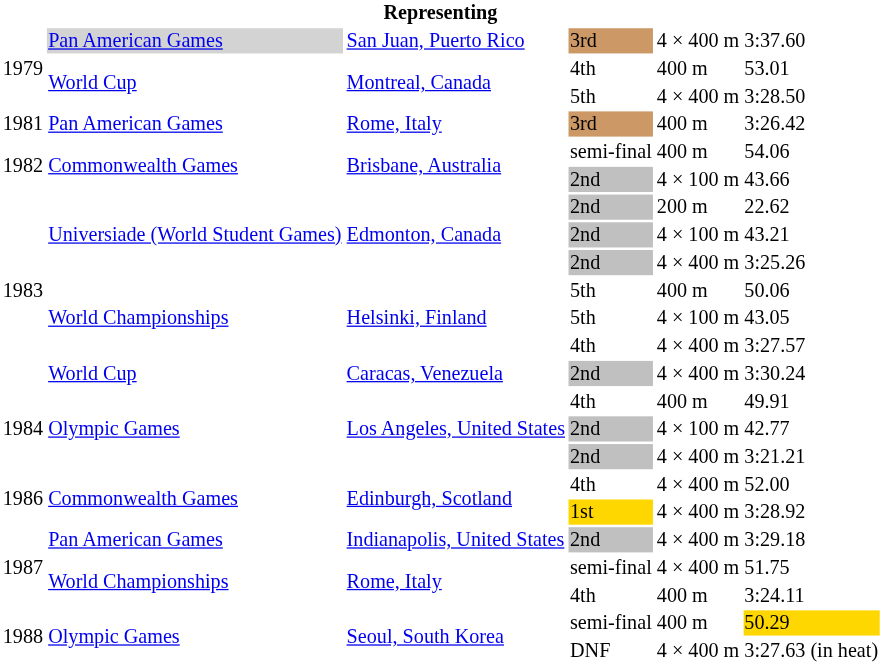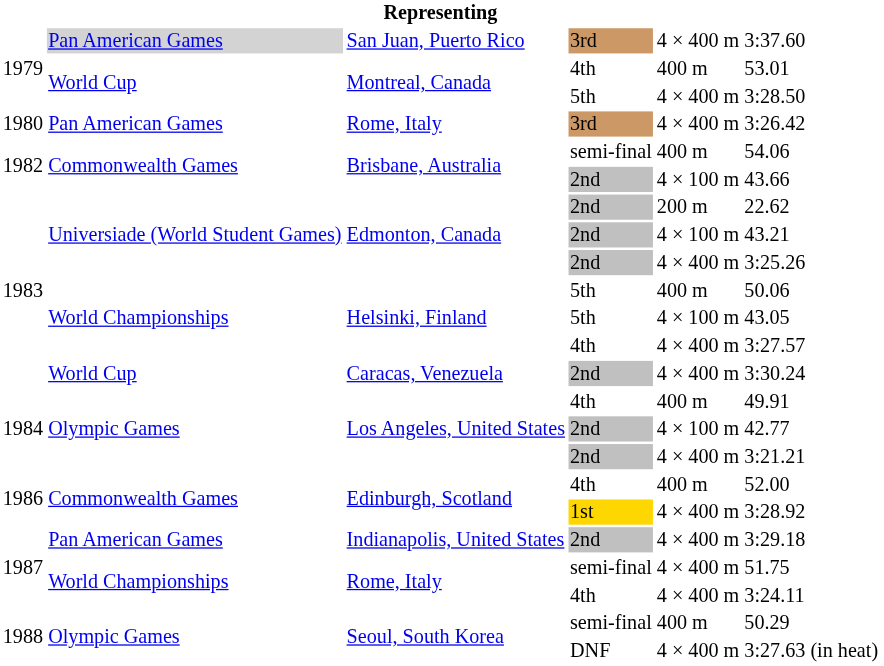Rome, Italy / 3rd | column 1: 1981 -> 1980
Rome, Italy / 3rd | column 5: 400 m -> 4 × 400 m
Edinburgh, Scotland / 4th | column 5: 4 × 400 m -> 400 m
Rome, Italy / 4th | column 5: 400 m -> 4 × 400 m
Seoul, South Korea / semi-final | column 6: gold background -> no background
